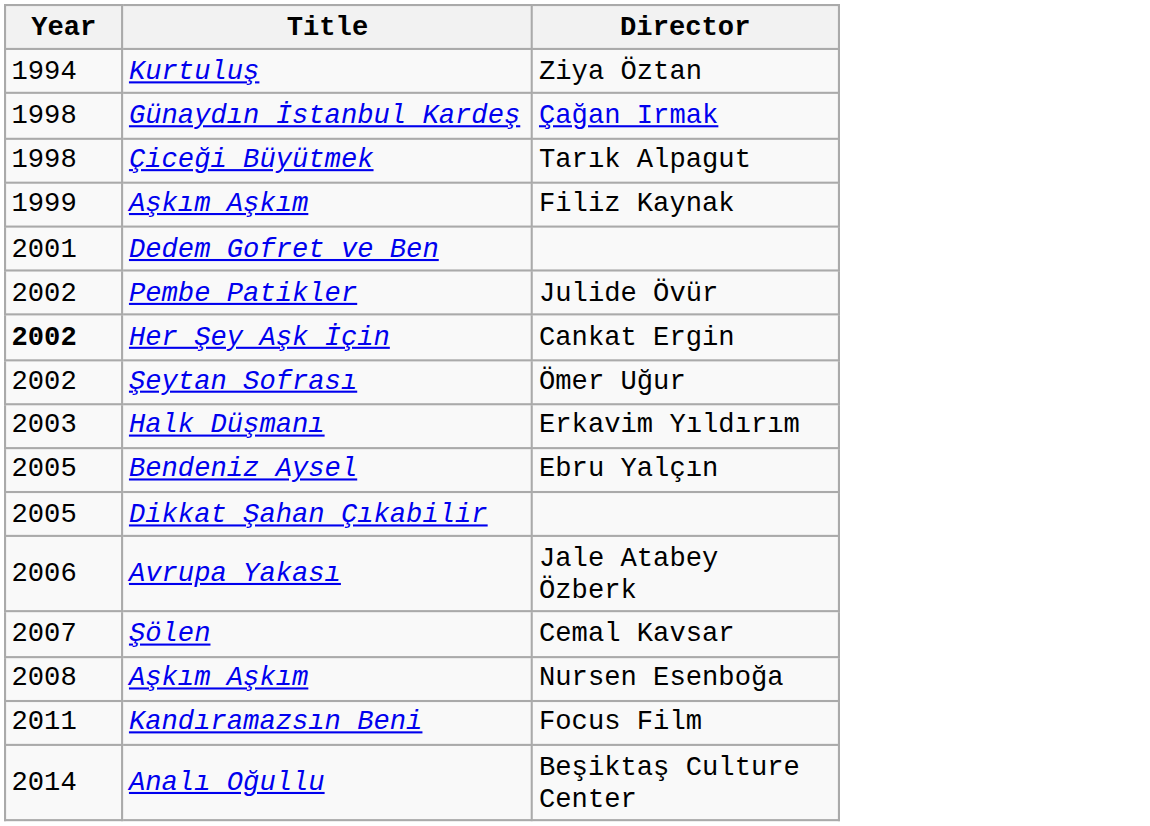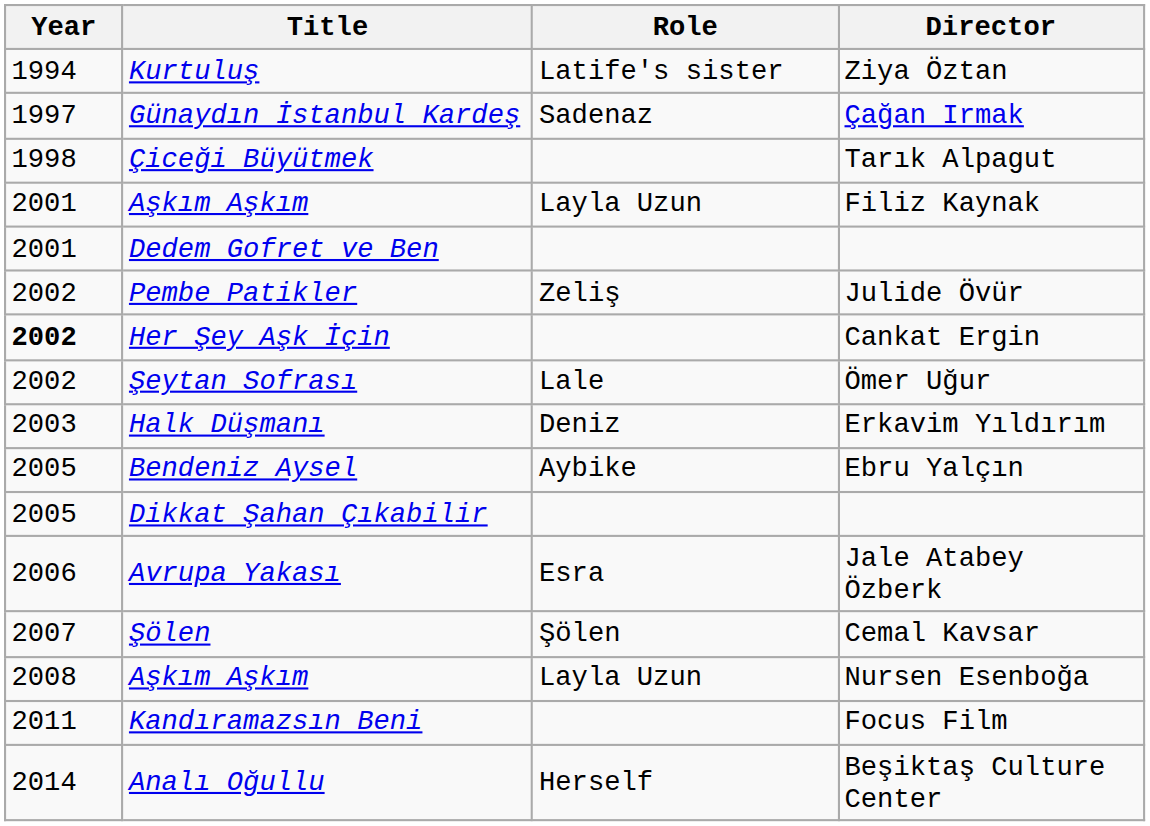+ column: Role | Latife's sister | Sadenaz | Layla Uzun | Zeliş | Lale | Deniz | Aybike | Esra | Şölen | Layla Uzun | Herself
Günaydın İstanbul Kardeş | Year: 1998 -> 1997
Aşkım Aşkım / Filiz Kaynak | Year: 1999 -> 2001
